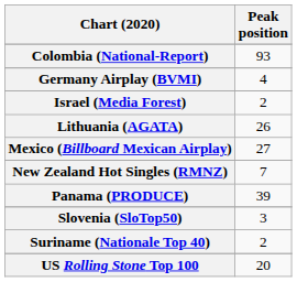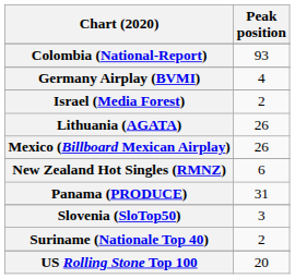Mexico (Billboard Mexican Airplay) | Peak position: 27 -> 26
New Zealand Hot Singles (RMNZ) | Peak position: 7 -> 6
Panama (PRODUCE) | Peak position: 39 -> 31
